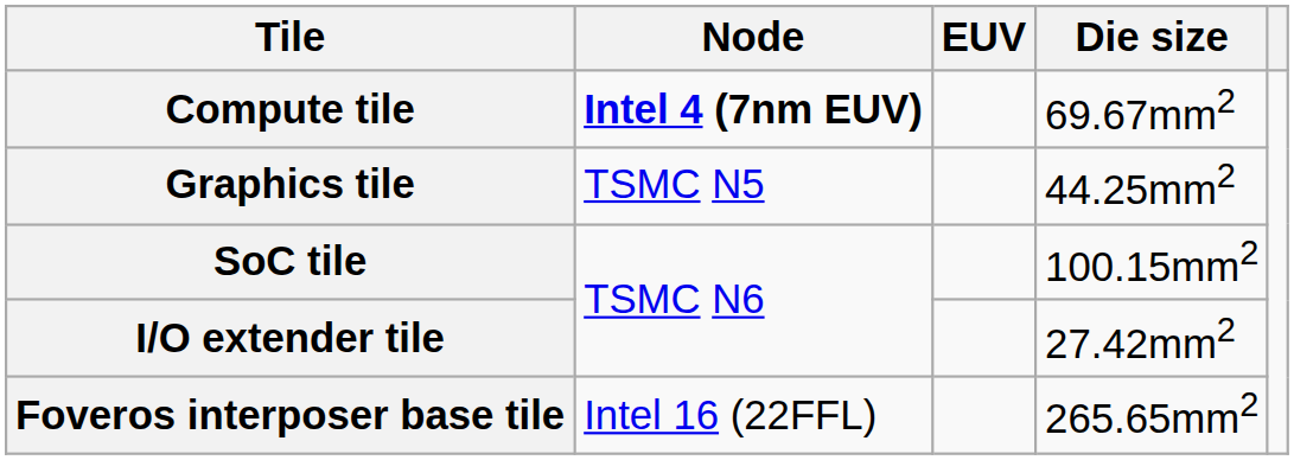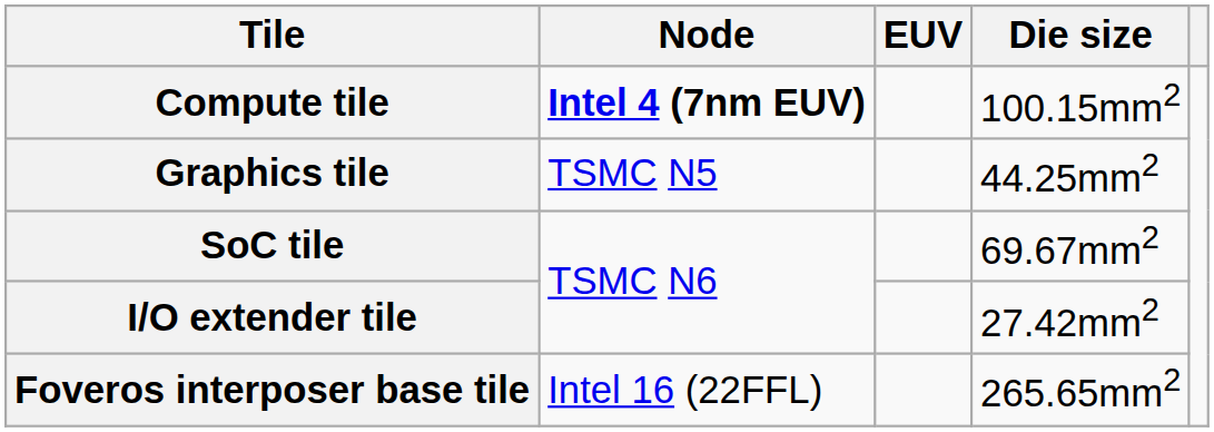Compute tile | Die size: 69.67mm2 -> 100.15mm2
SoC tile | Die size: 100.15mm2 -> 69.67mm2
